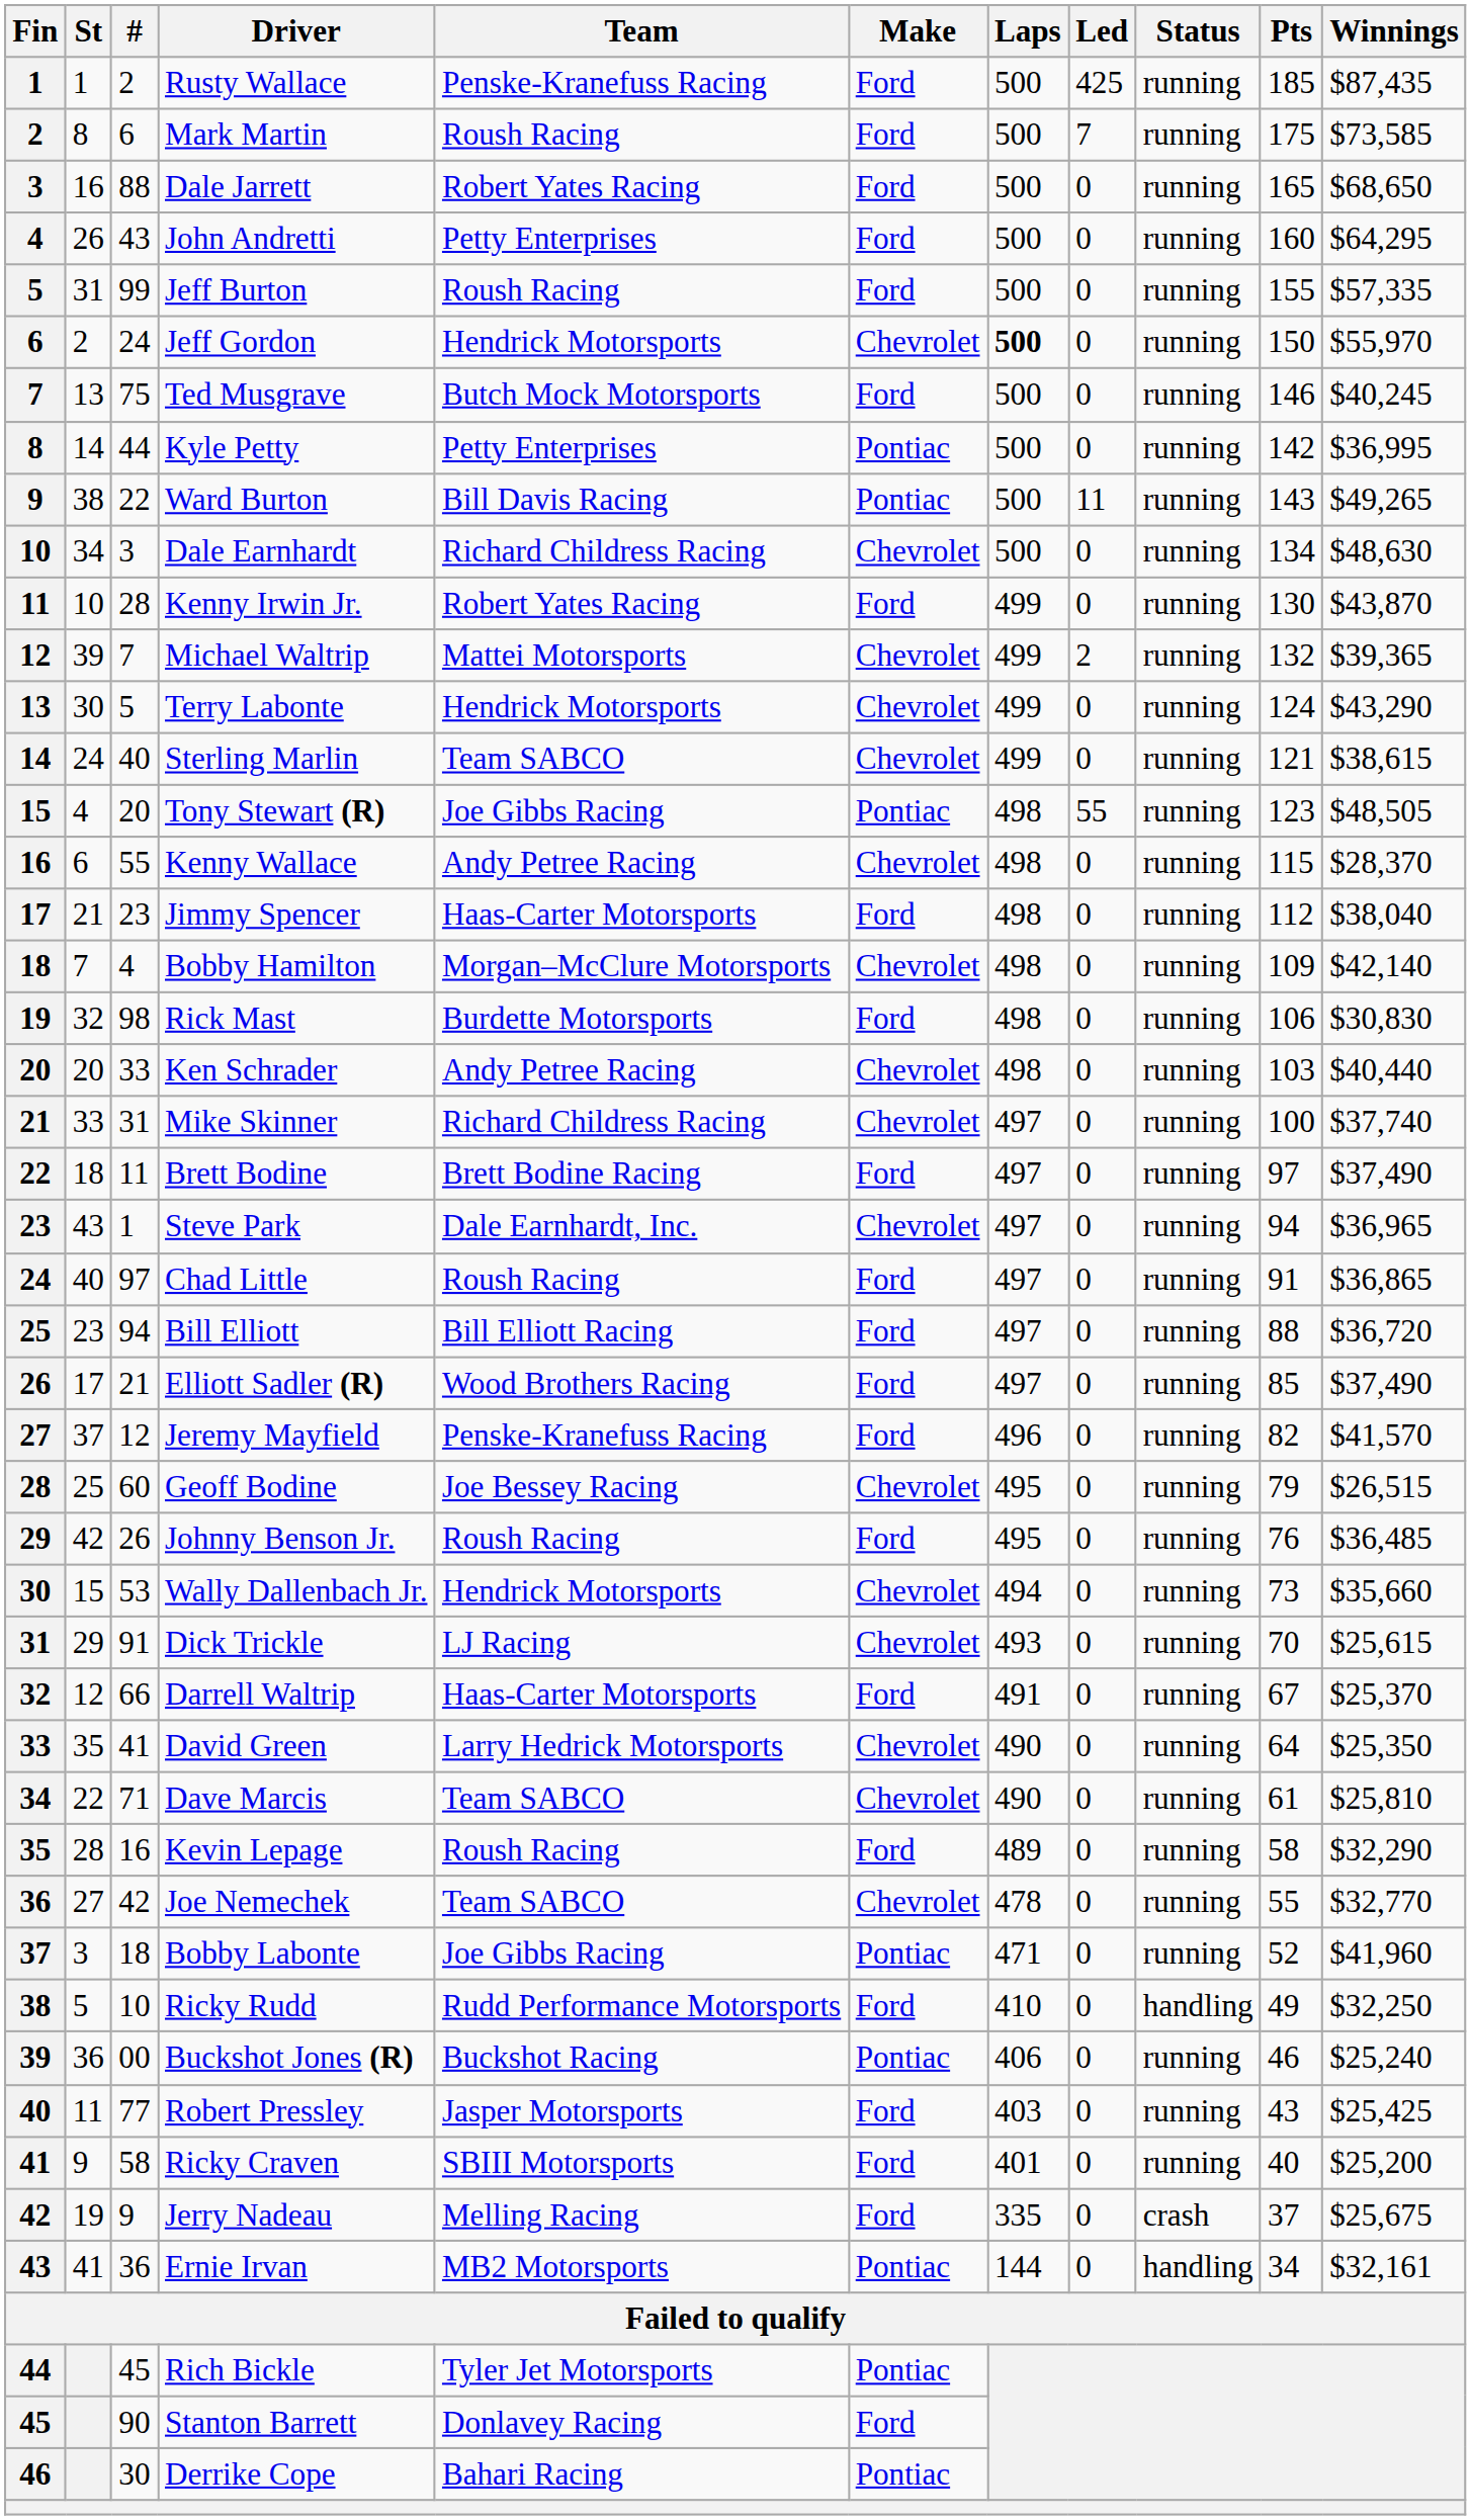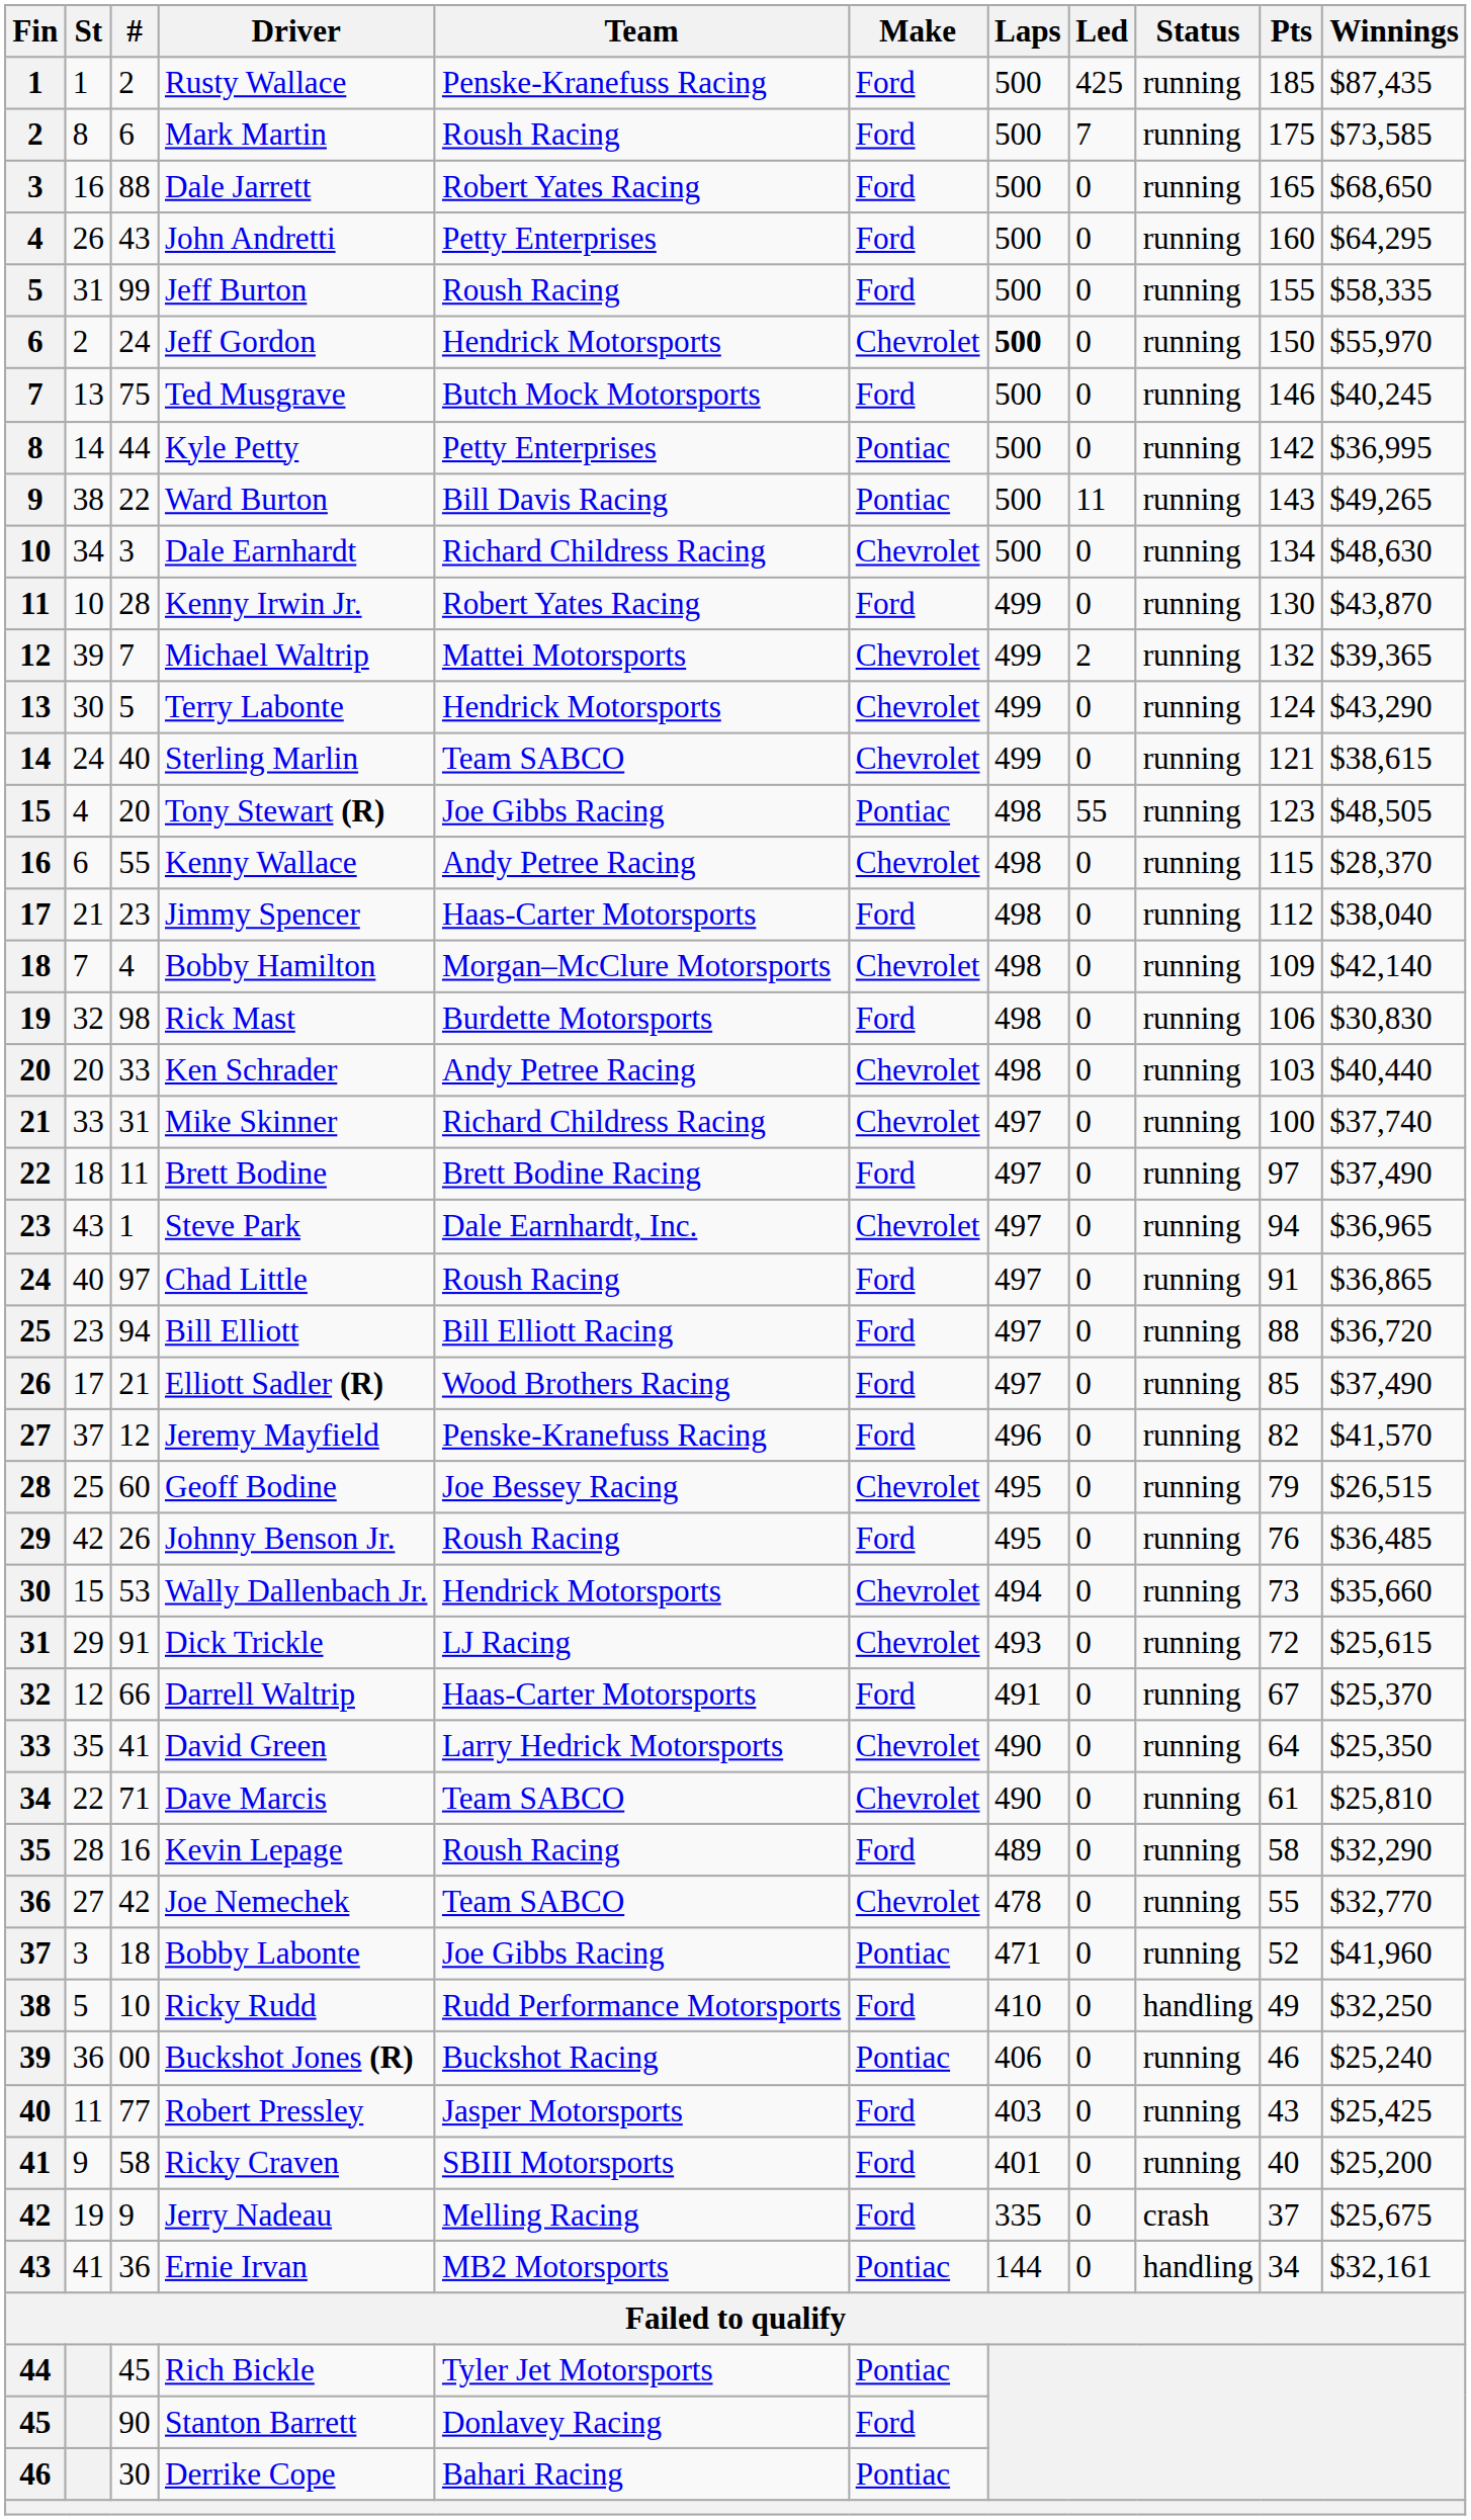Jeff Burton | Winnings: $57,335 -> $58,335
Dick Trickle | Pts: 70 -> 72
